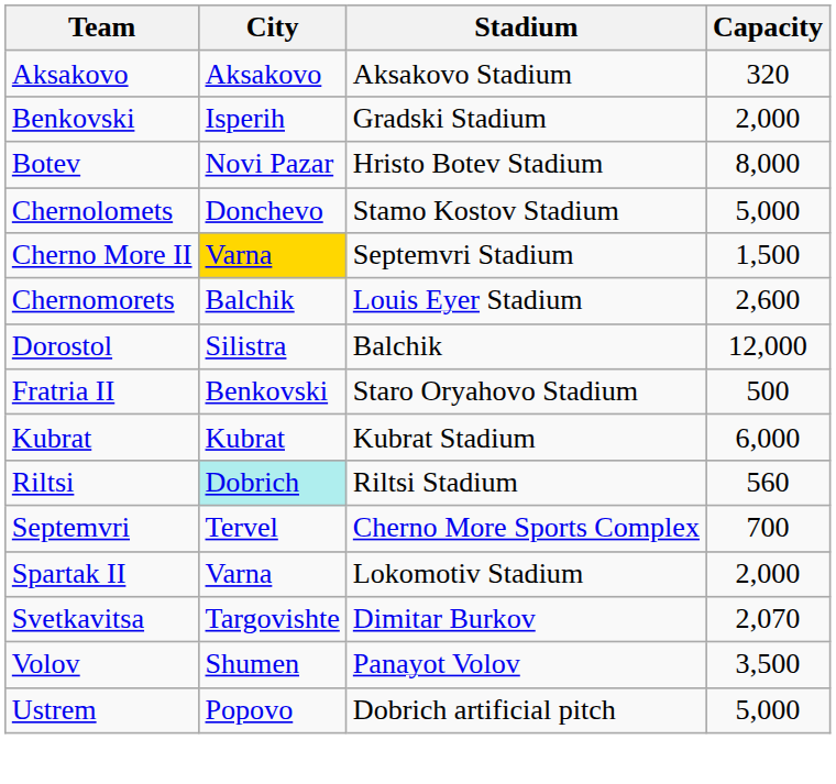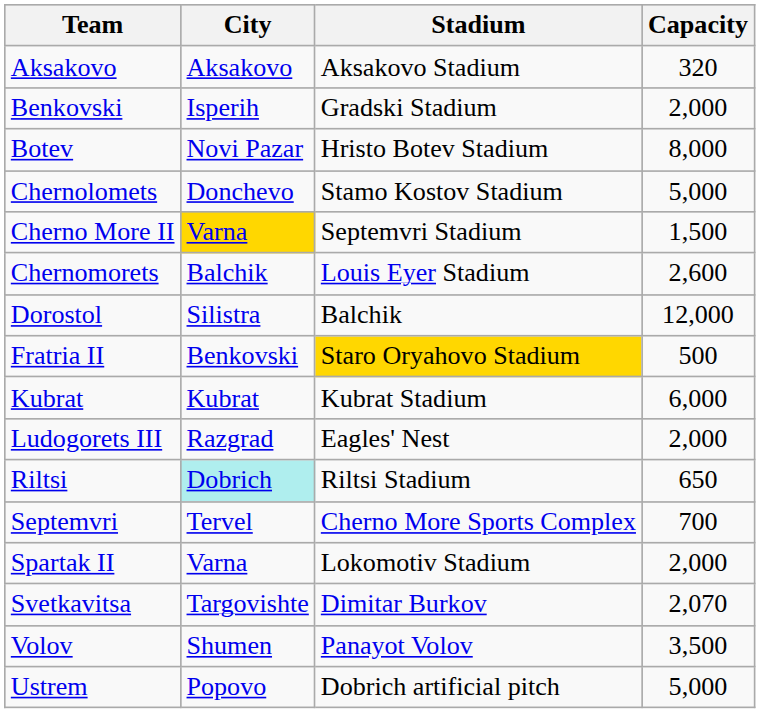Fratria II | Stadium: no background -> gold background
+ row: Ludogorets III | Razgrad | Eagles' Nest | 2,000
Riltsi | Capacity: 560 -> 650
